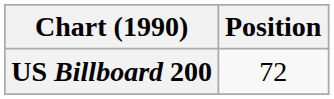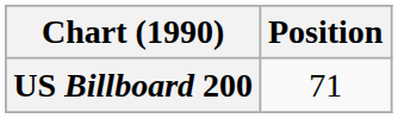US Billboard 200 | Position: 72 -> 71
